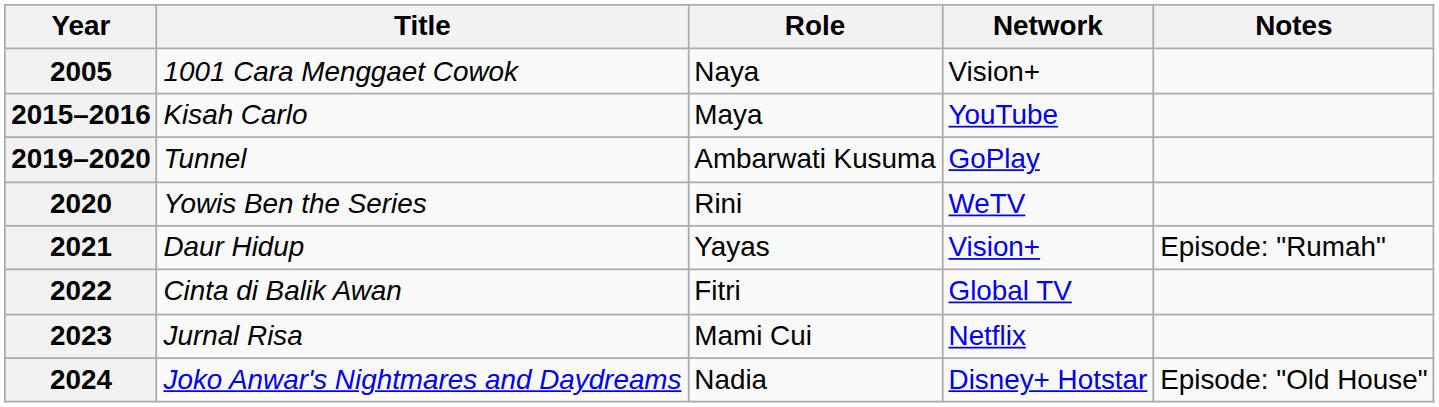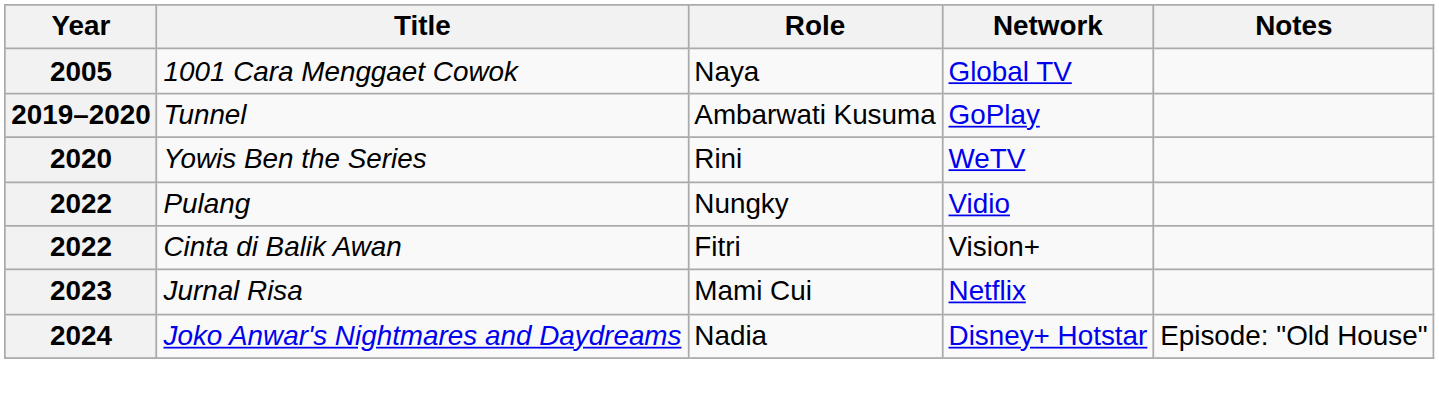1001 Cara Menggaet Cowok | Network: Vision+ -> Global TV
- row: 2015–2016 | Kisah Carlo | Maya | YouTube
- row: 2021 | Daur Hidup | Yayas | Vision+ | Episode: "Rumah"
+ row: 2022 | Pulang | Nungky | Vidio
Cinta di Balik Awan | Network: Global TV -> Vision+
